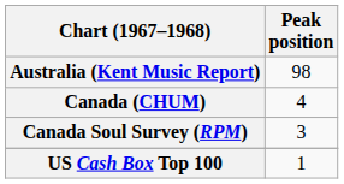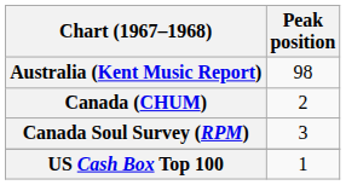Canada (CHUM) | Peak position: 4 -> 2
